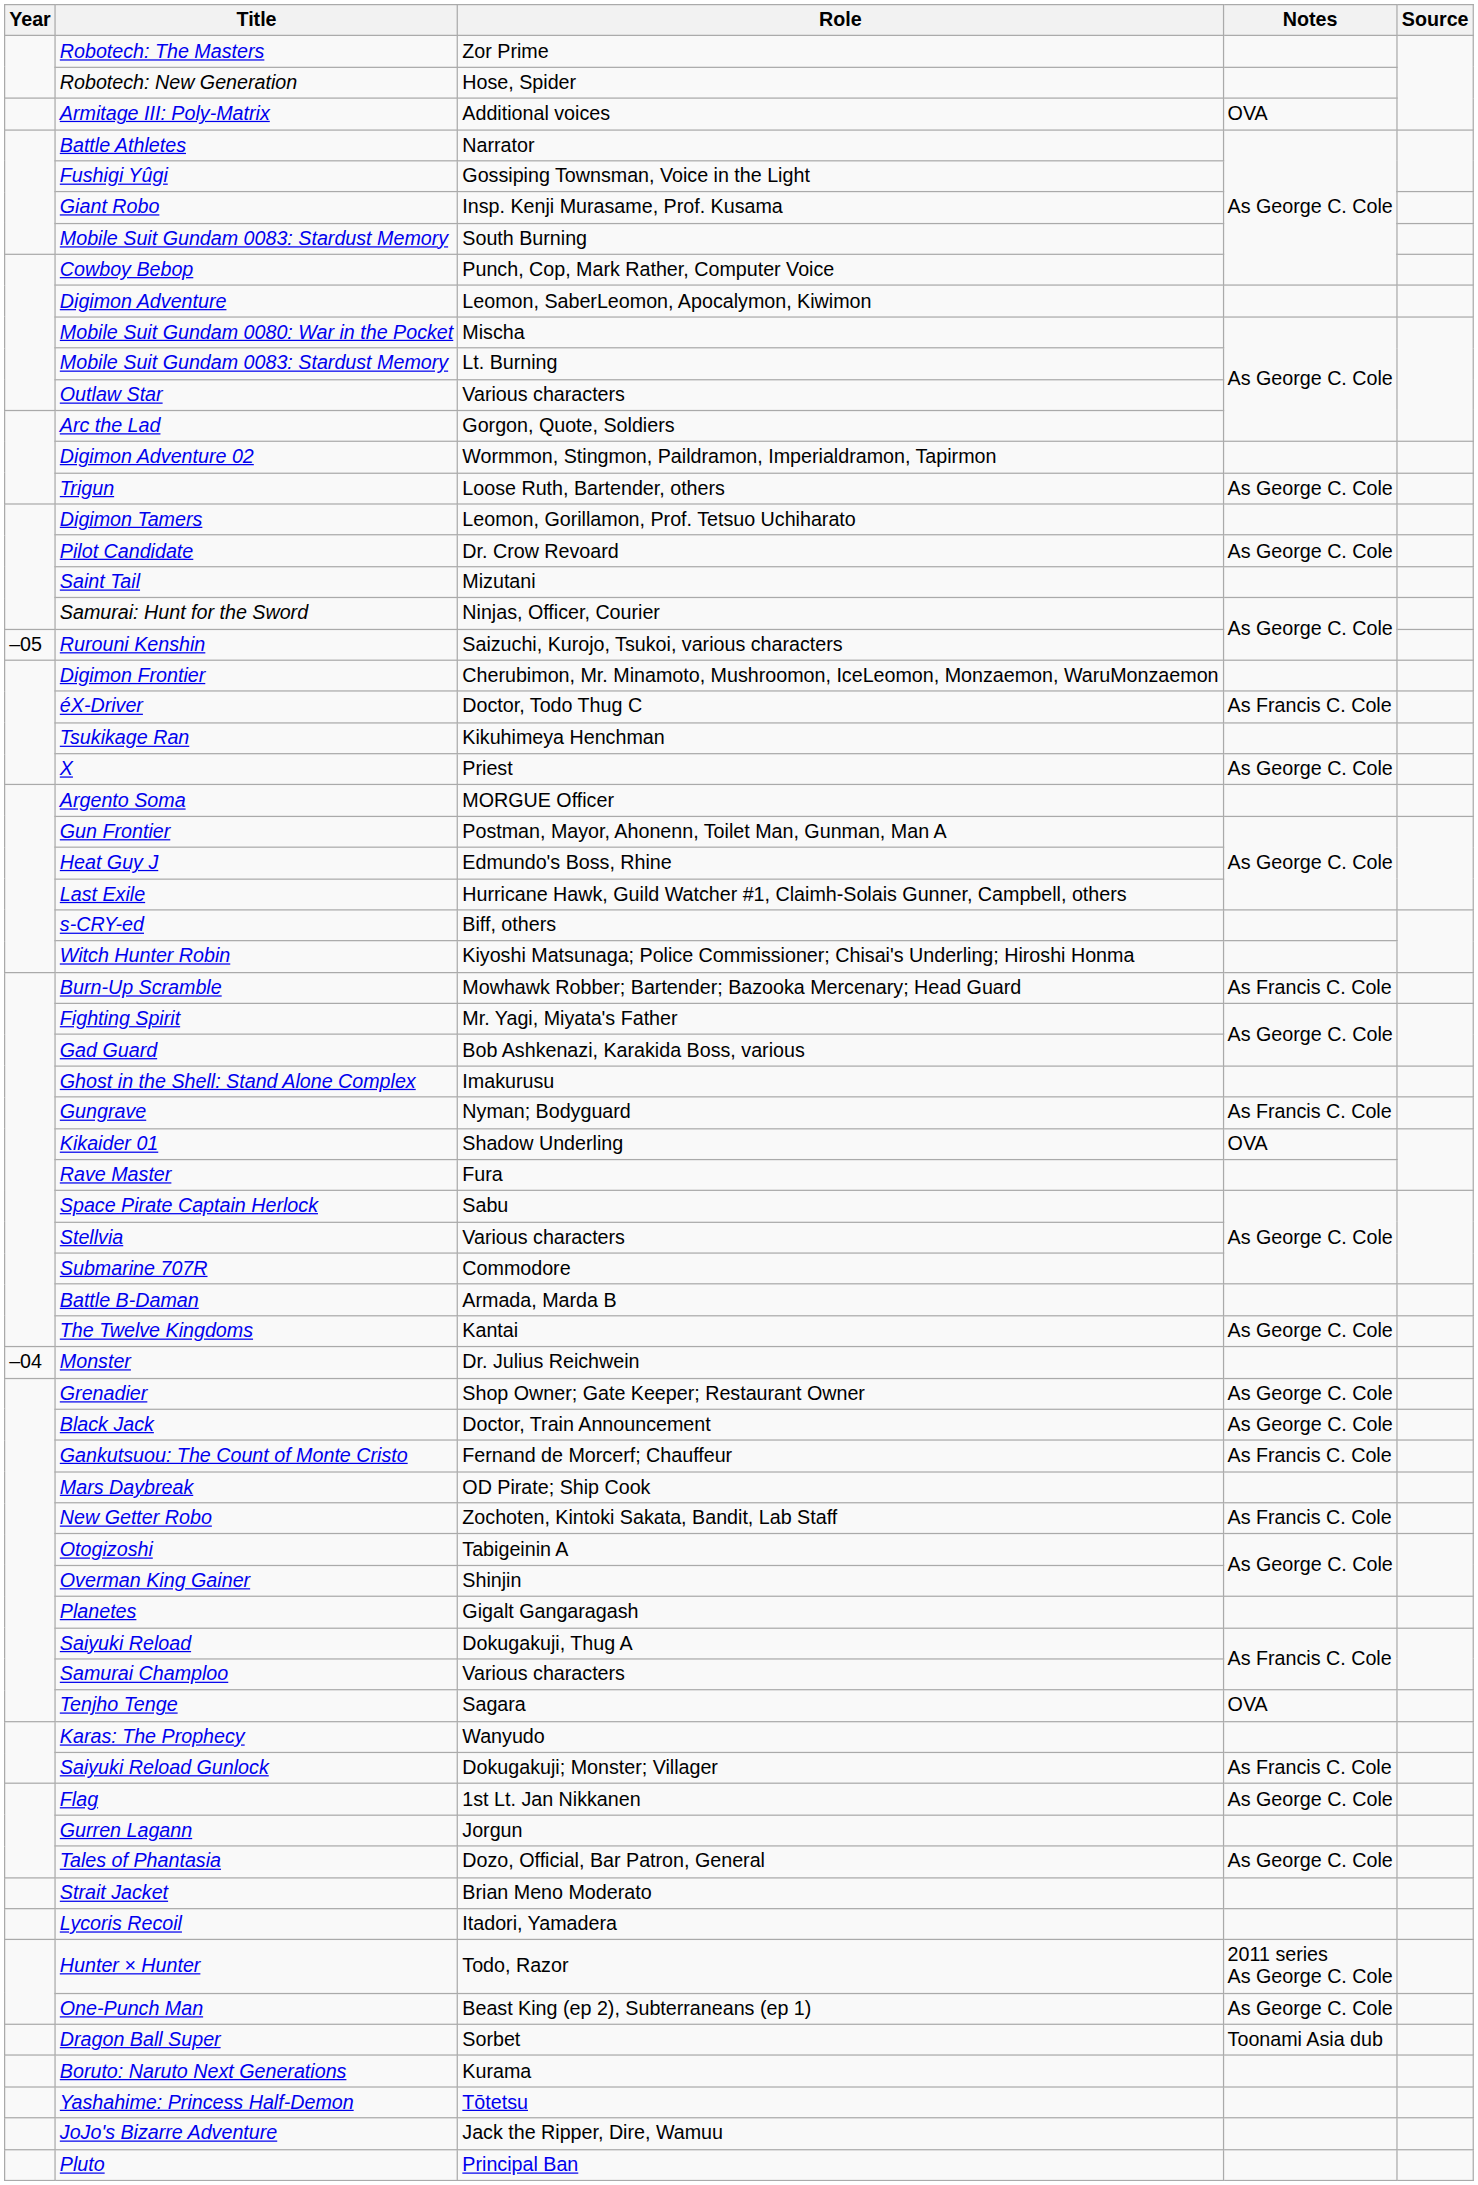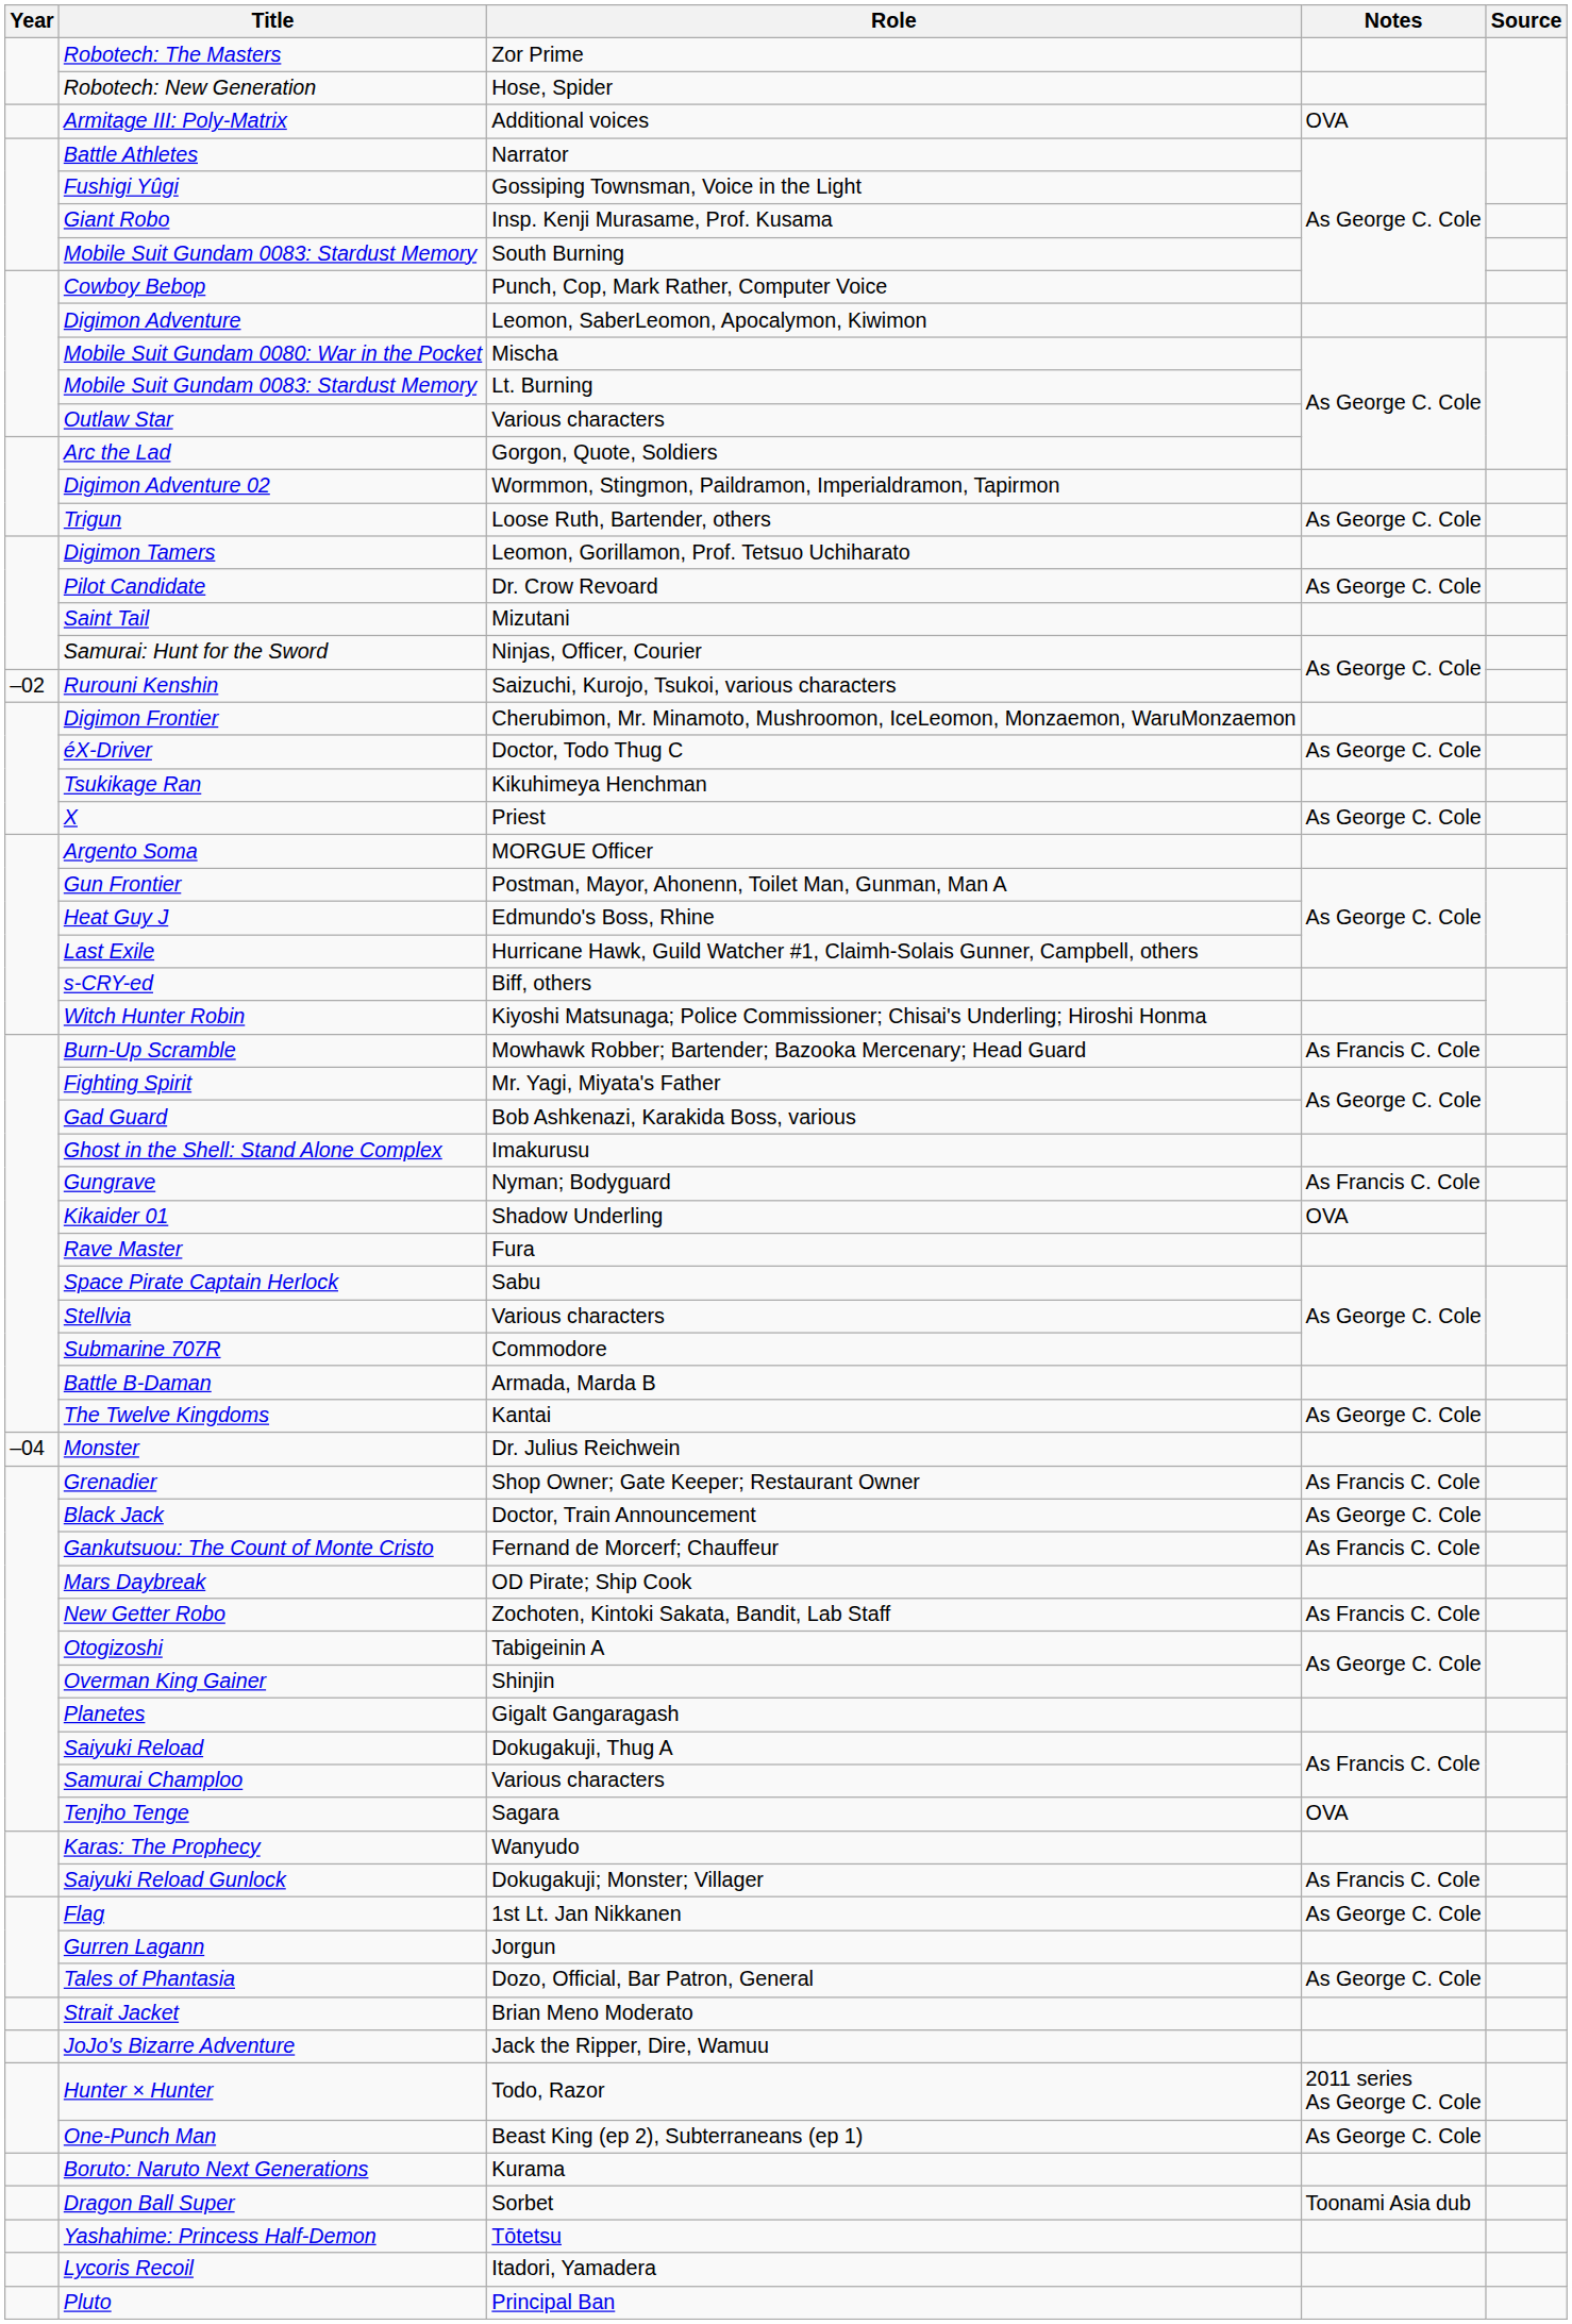Rurouni Kenshin | Year: –05 -> –02
éX-Driver | Notes: As Francis C. Cole -> As George C. Cole
Grenadier | Notes: As George C. Cole -> As Francis C. Cole
rows swapped: JoJo's Bizarre Adventure <-> Lycoris Recoil
rows swapped: Dragon Ball Super <-> Boruto: Naruto Next Generations
